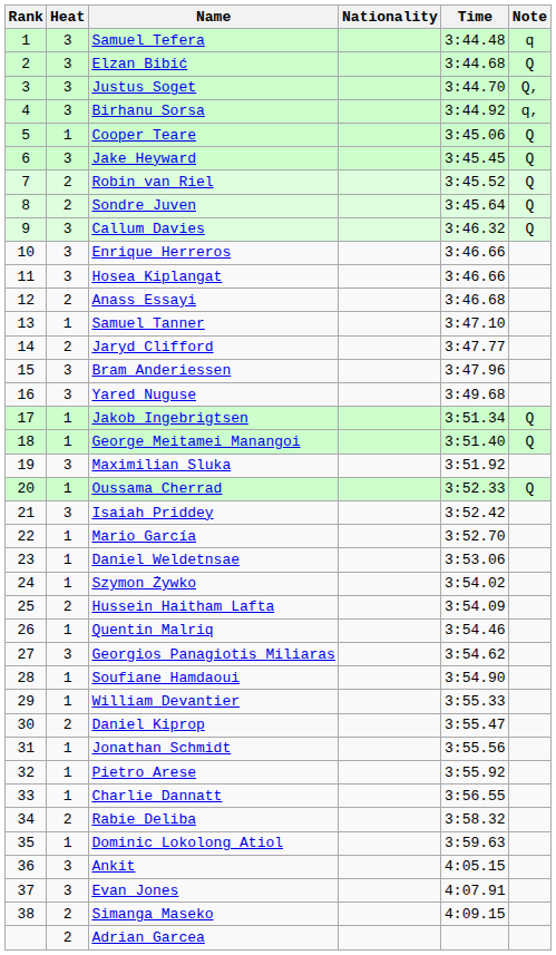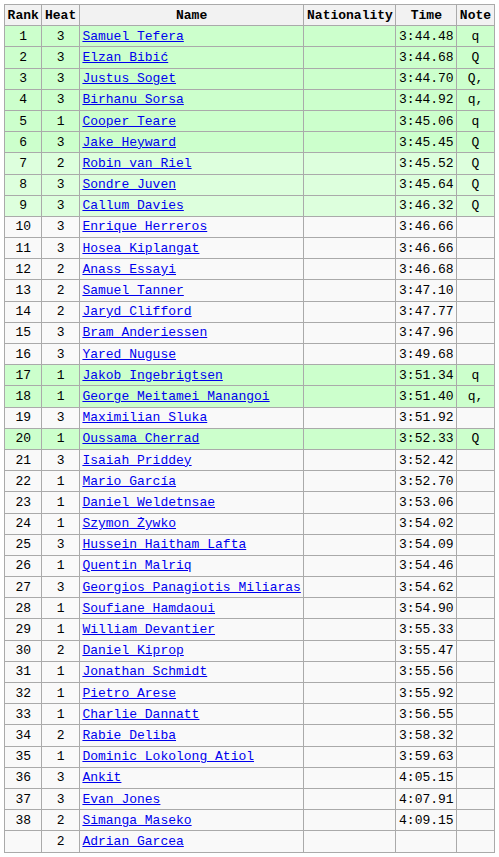Cooper Teare | Note: Q -> q
Sondre Juven | Heat: 2 -> 3
Samuel Tanner | Heat: 1 -> 2
Jakob Ingebrigtsen | Note: Q -> q
George Meitamei Manangoi | Note: Q -> q,
Hussein Haitham Lafta | Heat: 2 -> 3
